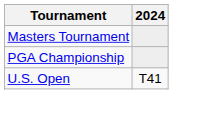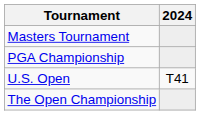+ row: The Open Championship
